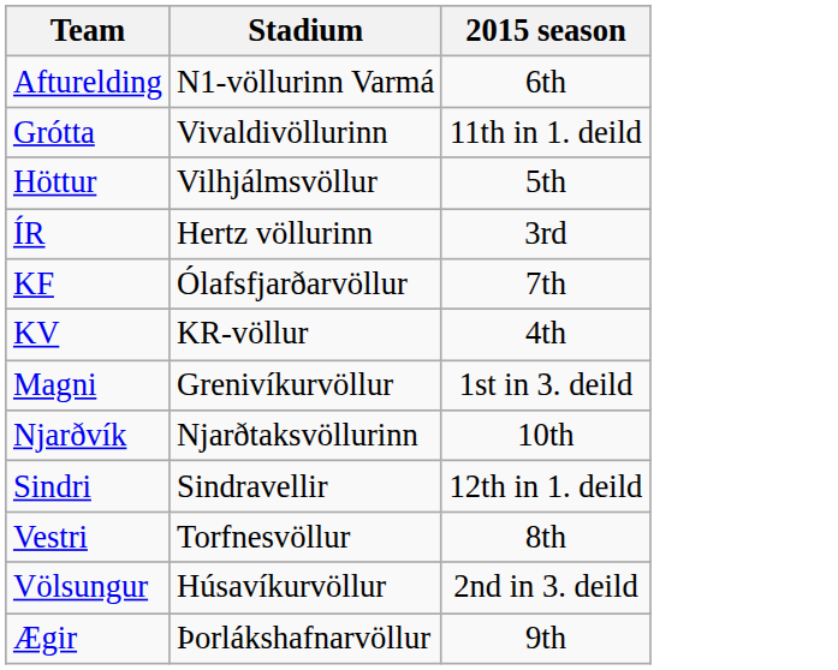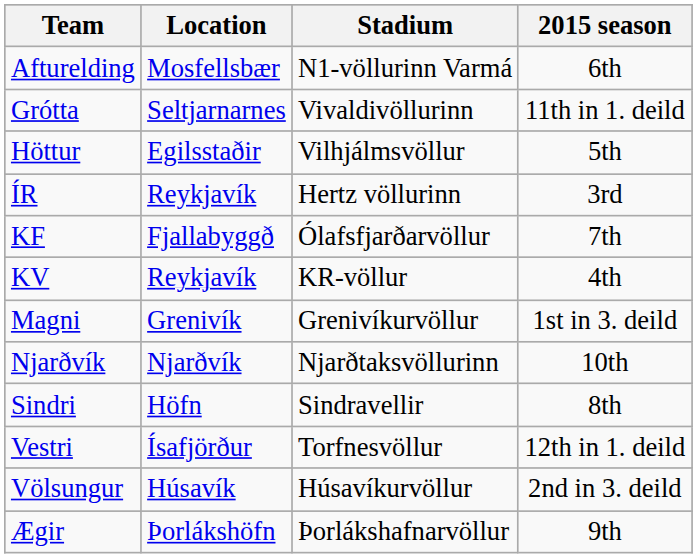+ column: Location | Mosfellsbær | Seltjarnarnes | Egilsstaðir | Reykjavík | Fjallabyggð | Reykjavík | Grenivík | Njarðvík | Höfn | Ísafjörður | Húsavík | Þorlákshöfn
Sindri | 2015 season: 12th in 1. deild -> 8th
Vestri | 2015 season: 8th -> 12th in 1. deild
